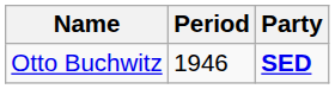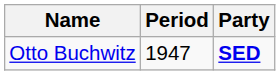Otto Buchwitz | Period: 1946 -> 1947
